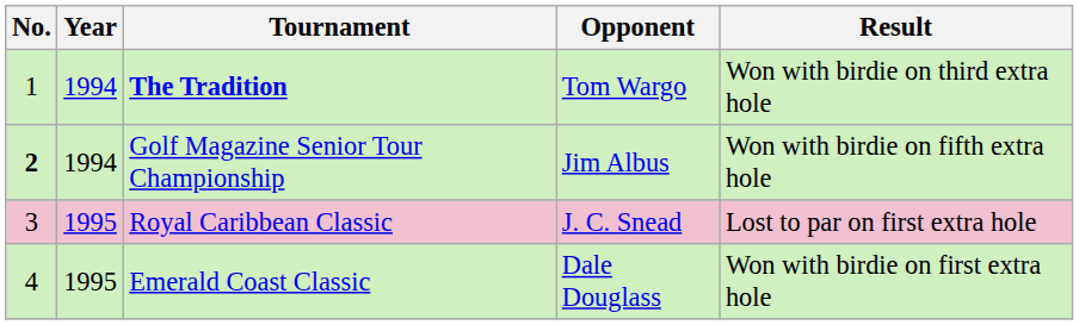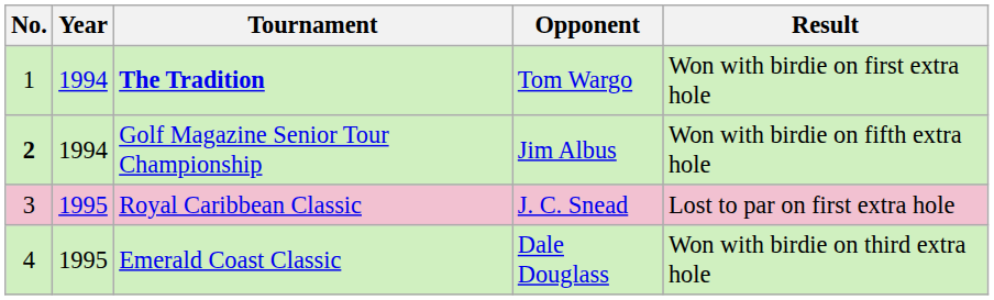The Tradition | Result: Won with birdie on third extra hole -> Won with birdie on first extra hole
Emerald Coast Classic | Result: Won with birdie on first extra hole -> Won with birdie on third extra hole
